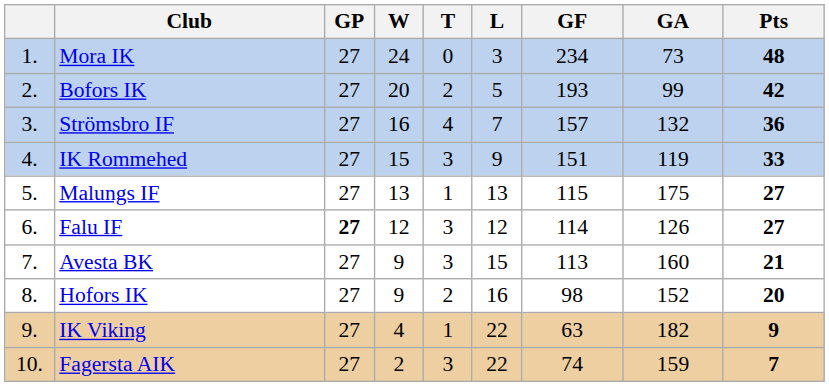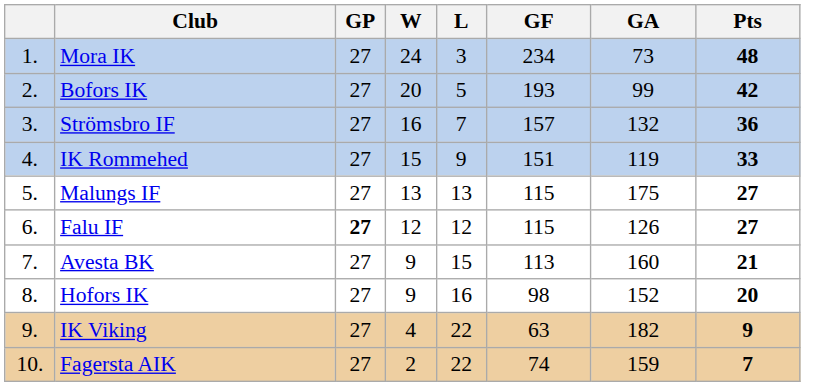- column: T | 0 | 2 | 4 | 3 | 1 | 3 | 3 | 2 | 1 | 3
Falu IF | GF: 114 -> 115
